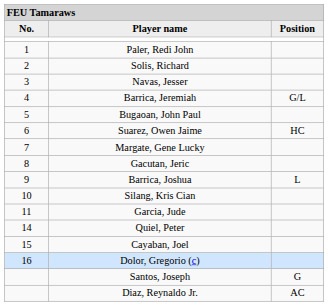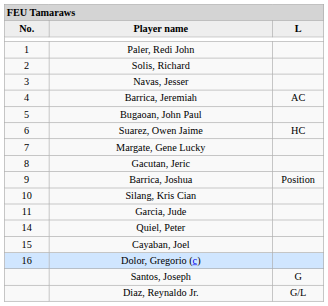Player name | column 3: Position -> L
Barrica, Jeremiah | column 3: G/L -> AC
Barrica, Joshua | column 3: L -> Position
Diaz, Reynaldo Jr. | column 3: AC -> G/L
